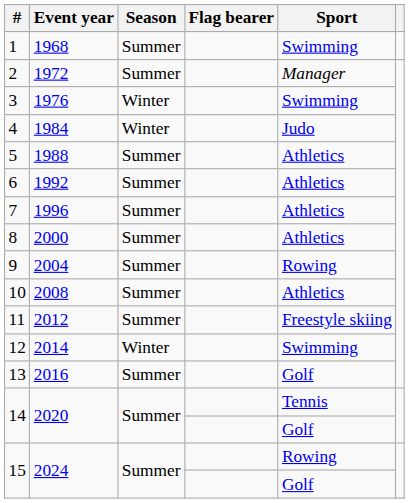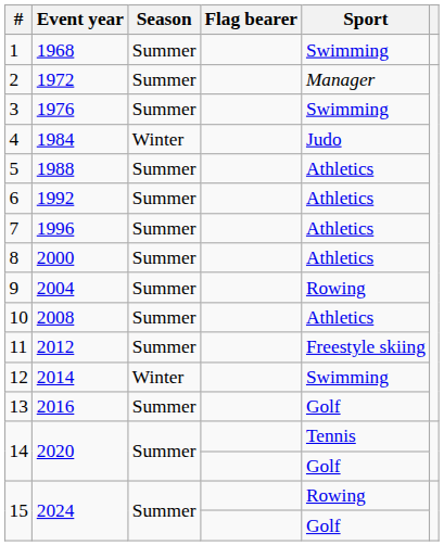3 | Season: Winter -> Summer
